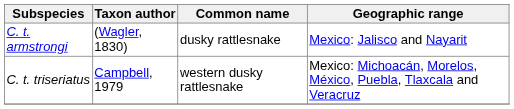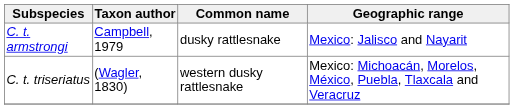C. t. armstrongi | Taxon author: (Wagler, 1830) -> Campbell, 1979
C. t. triseriatus | Taxon author: Campbell, 1979 -> (Wagler, 1830)
